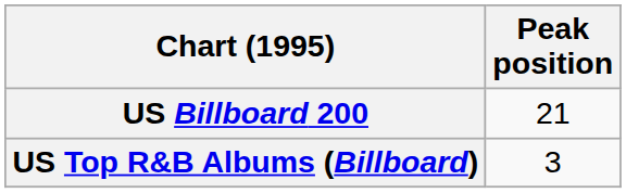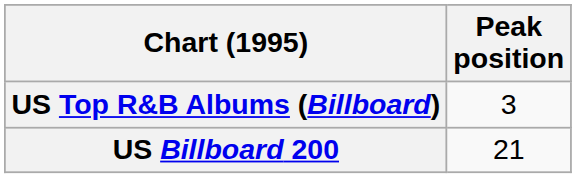rows swapped: US Billboard 200 <-> US Top R&B Albums (Billboard)
